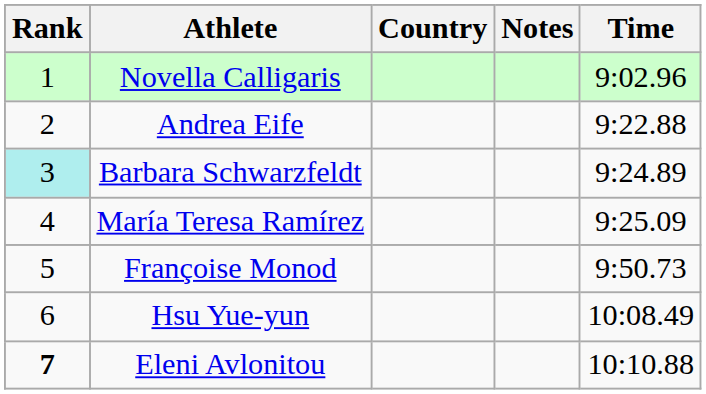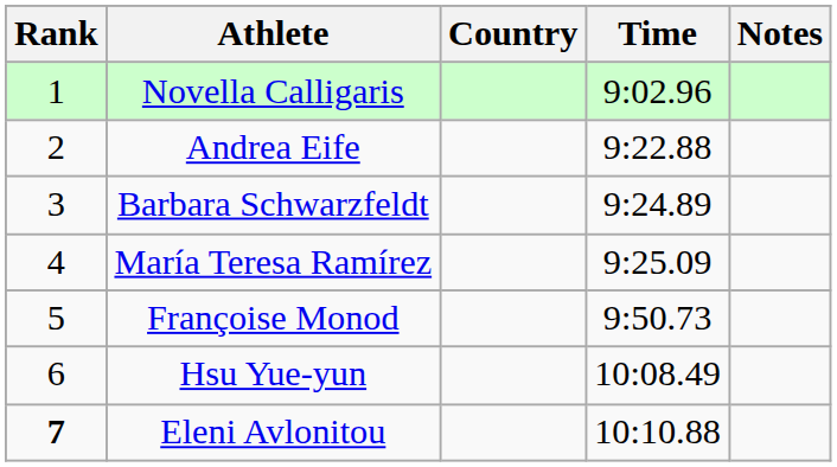columns swapped: Time <-> Notes
Barbara Schwarzfeldt | Rank: paleturquoise background -> no background
